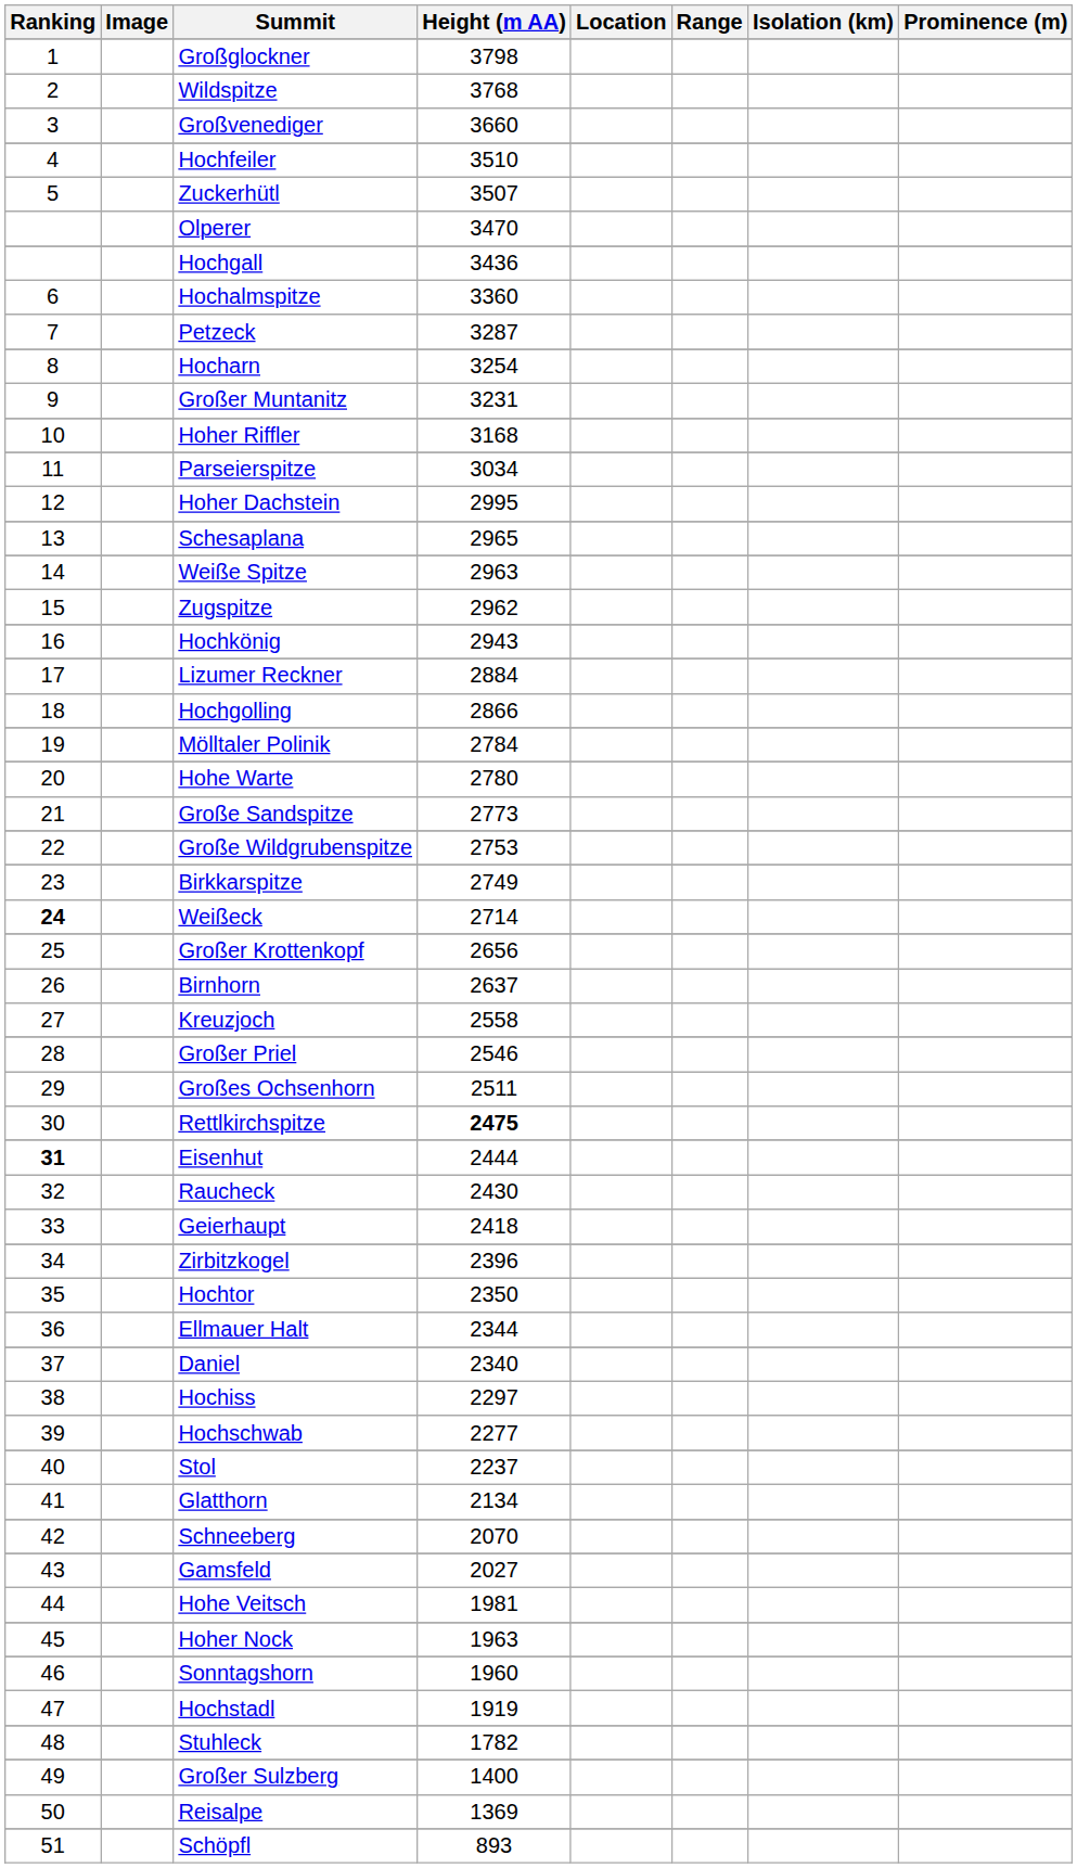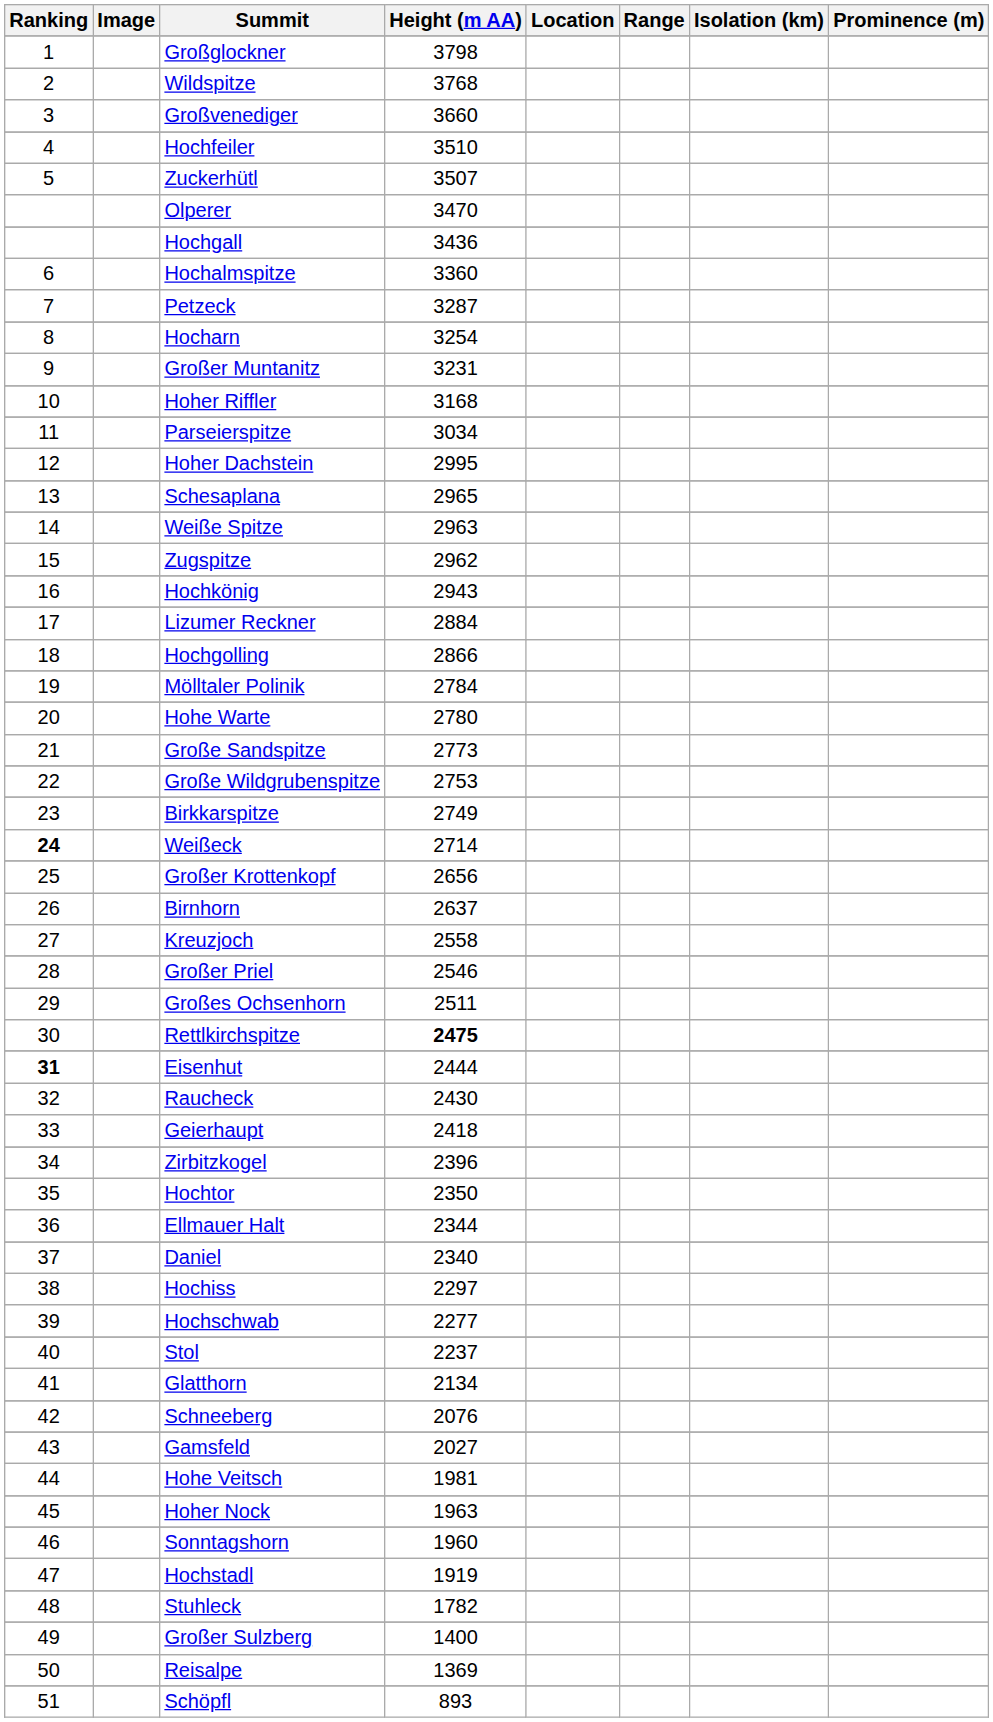Schneeberg | Height (m AA): 2070 -> 2076
